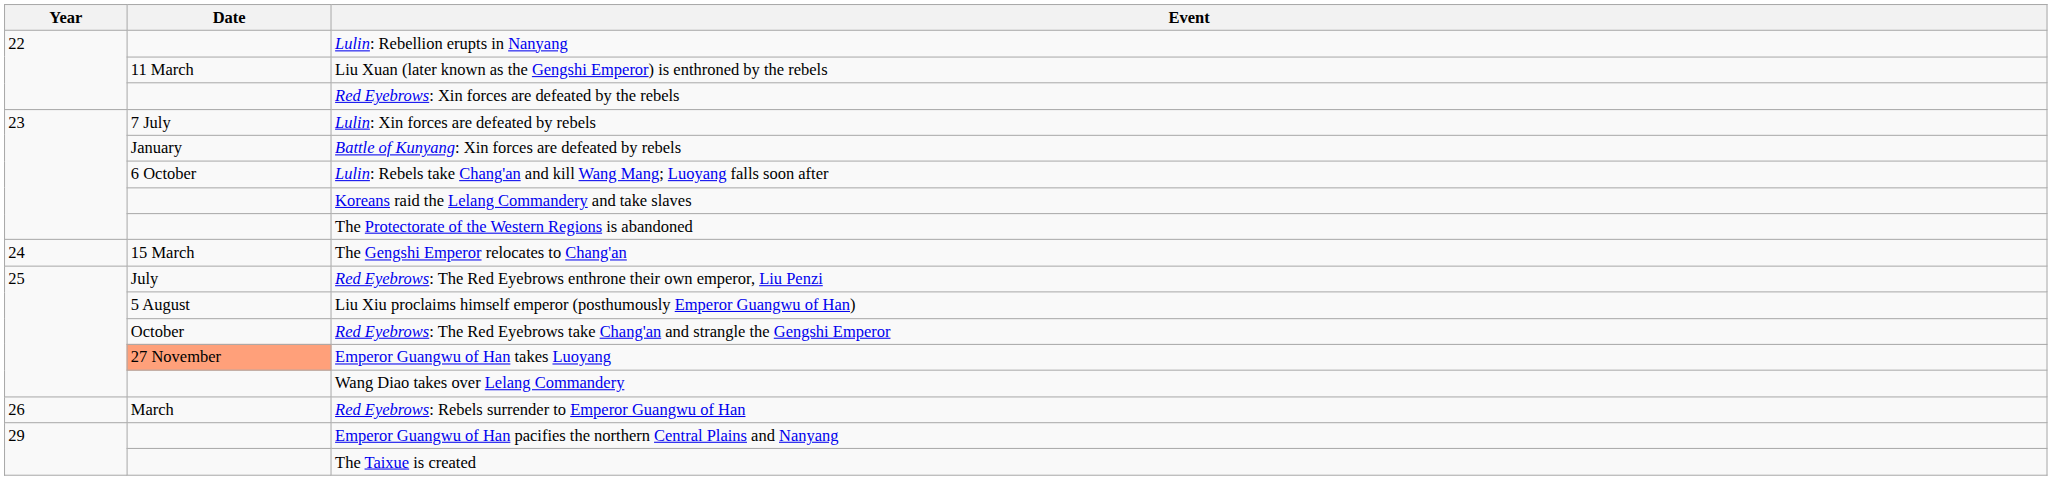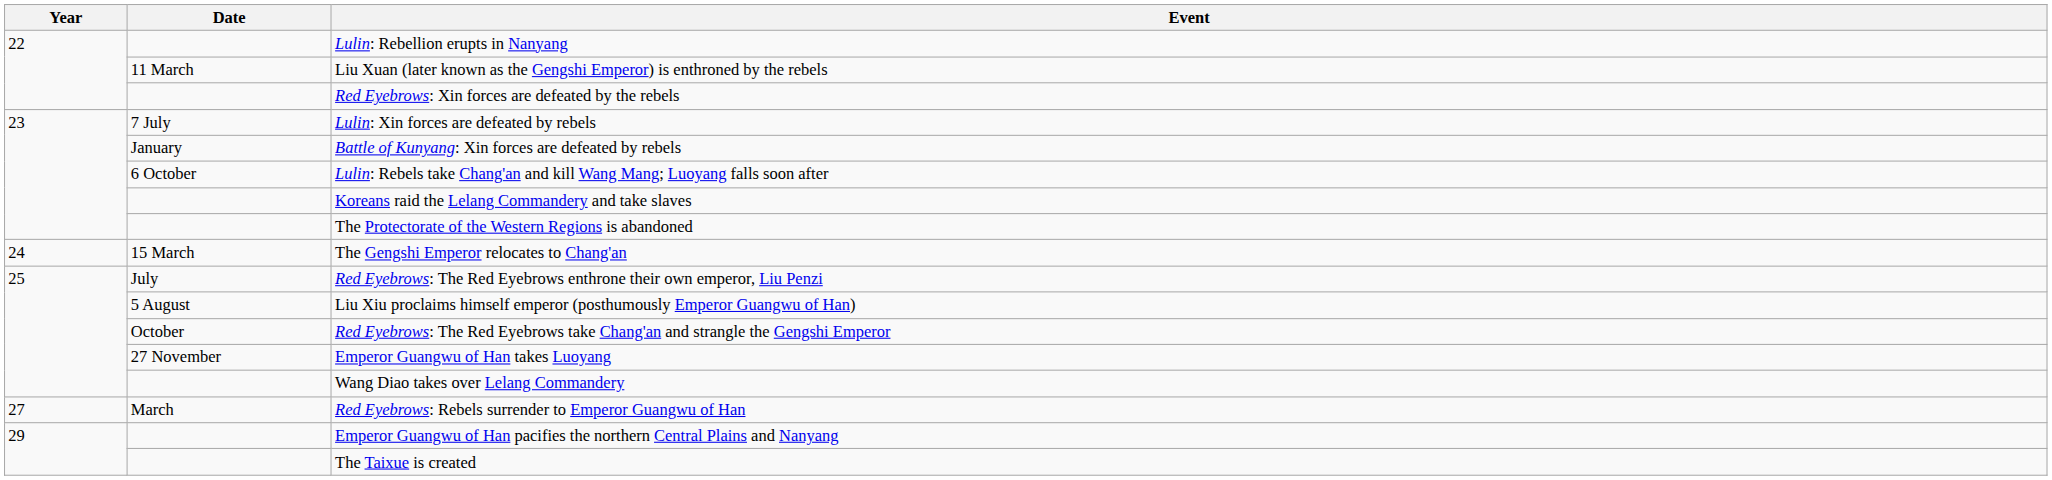Emperor Guangwu of Han takes Luoyang | Date: lightsalmon background -> no background
Red Eyebrows: Rebels surrender to Emperor Guangwu of Han | Year: 26 -> 27
